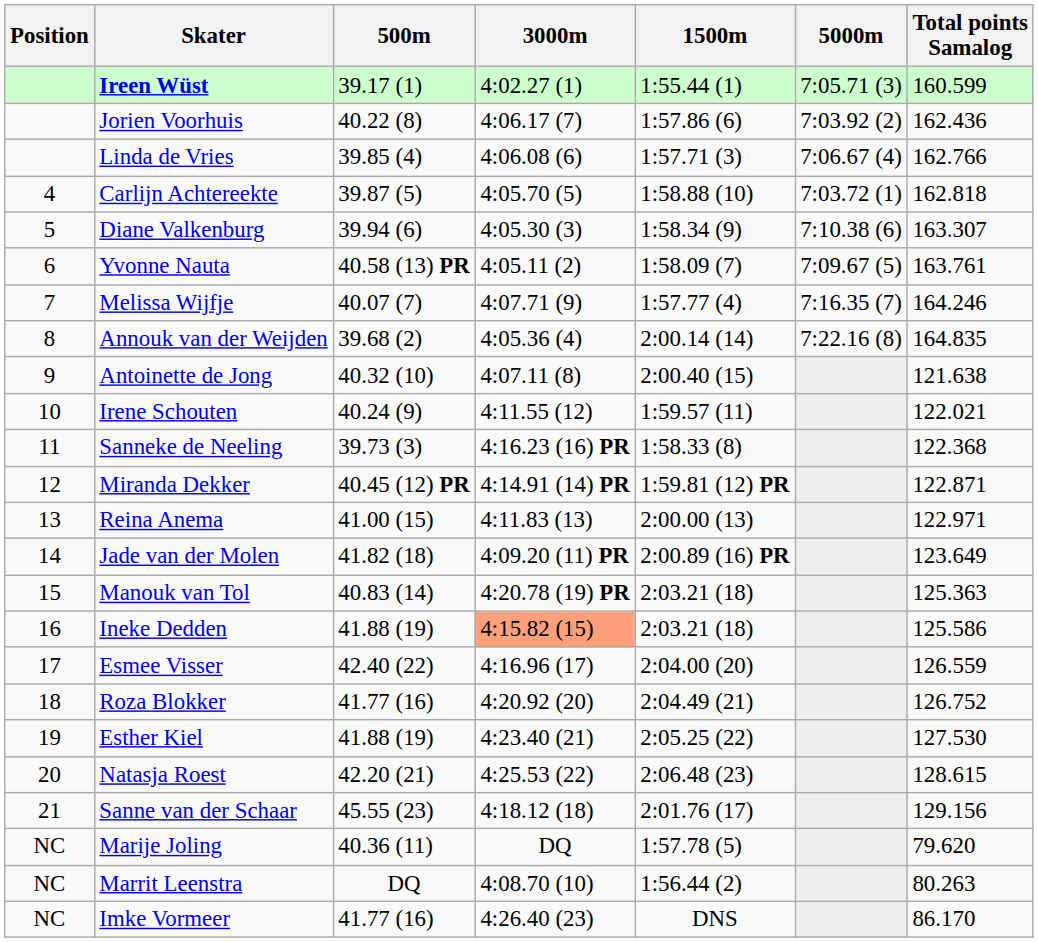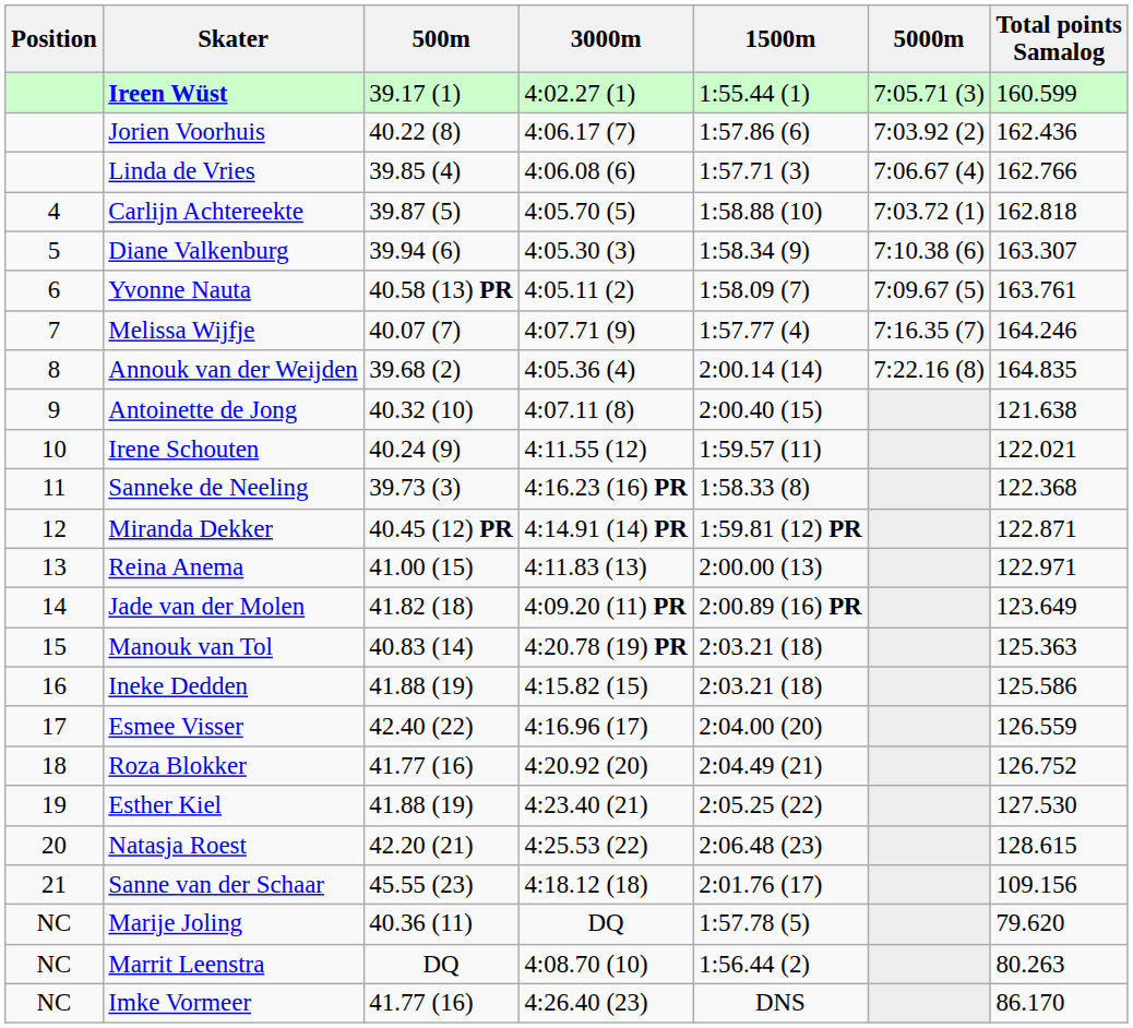Ineke Dedden | 3000m: lightsalmon background -> no background
Sanne van der Schaar | Total points Samalog: 129.156 -> 109.156
